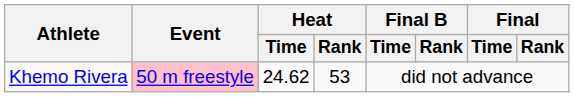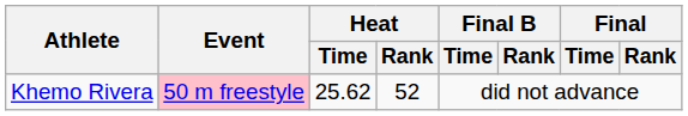Khemo Rivera | Heat / Time: 24.62 -> 25.62
Khemo Rivera | Heat / Rank: 53 -> 52
